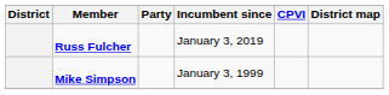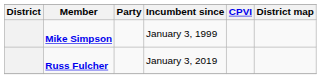rows swapped: Russ Fulcher <-> Mike Simpson
